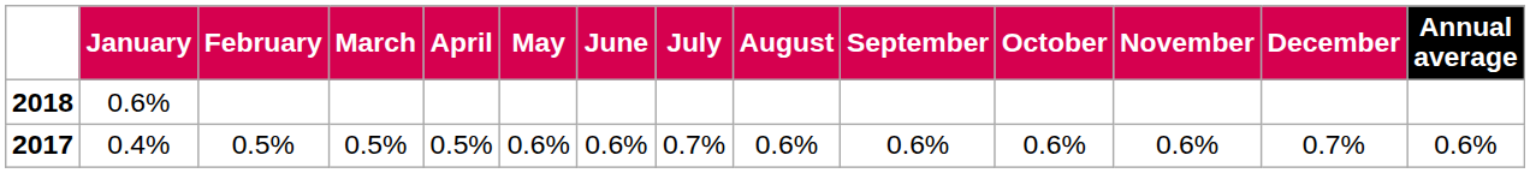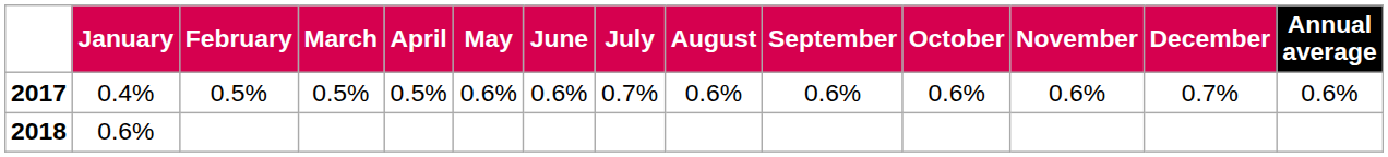rows swapped: 2017 <-> 2018
